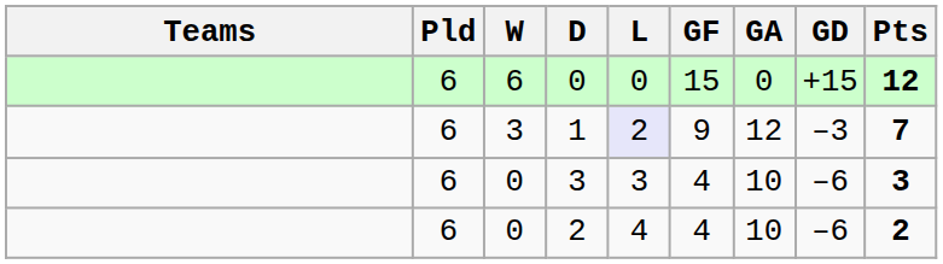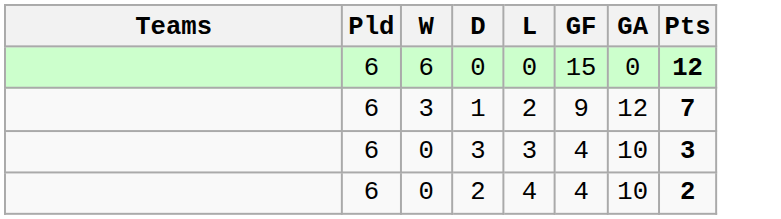- column: GD | +15 | –3 | –6 | –6
1 | L: lavender background -> no background
